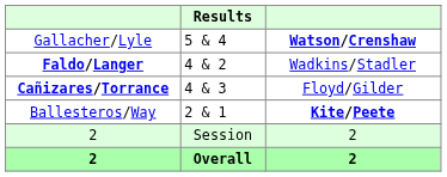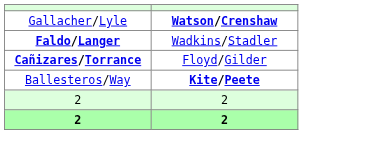- column: Results | 5 & 4 | 4 & 2 | 4 & 3 | 2 & 1 | Session | Overall
